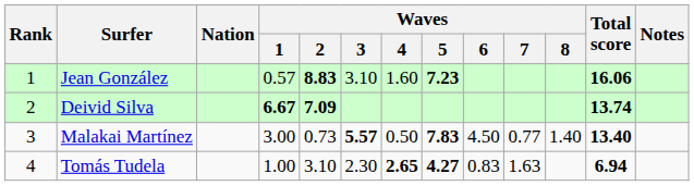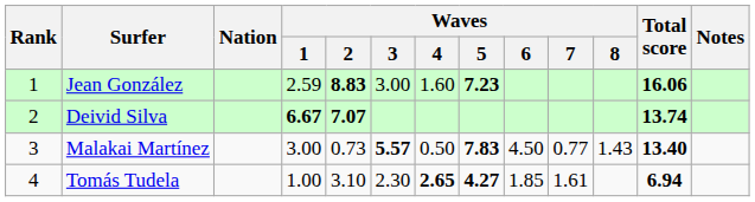Jean González | Waves / 1: 0.57 -> 2.59
Jean González | Waves / 3: 3.10 -> 3.00
Deivid Silva | Waves / 2: 7.09 -> 7.07
Malakai Martínez | Waves / 8: 1.40 -> 1.43
Tomás Tudela | Waves / 6: 0.83 -> 1.85
Tomás Tudela | Waves / 7: 1.63 -> 1.61
